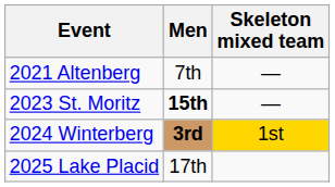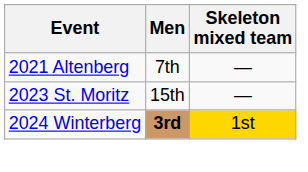2023 St. Moritz | Men: bold -> normal
- row: 2025 Lake Placid | 17th
